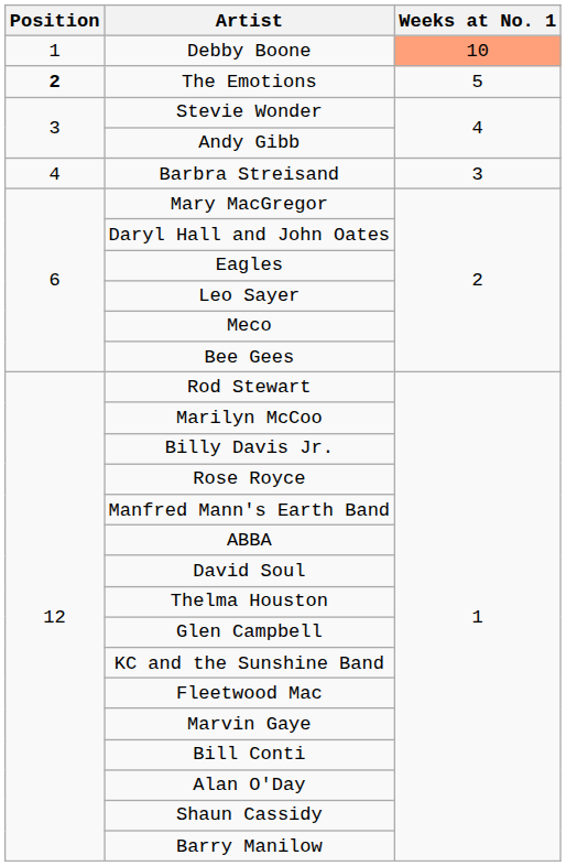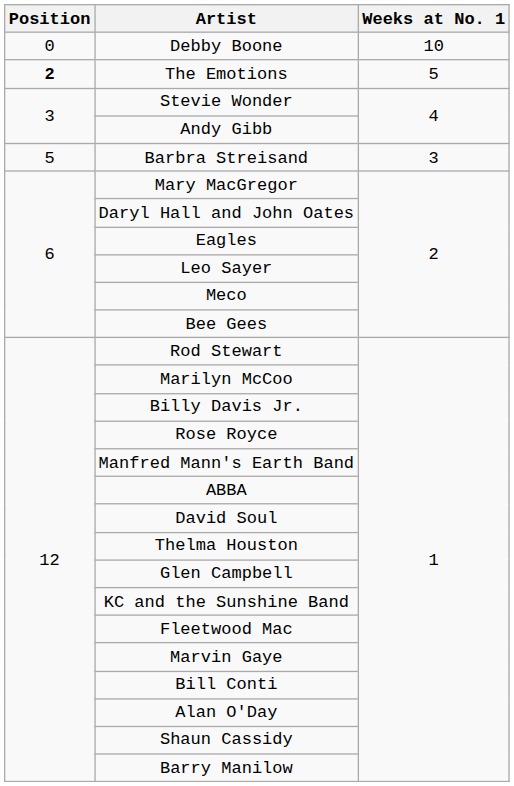Debby Boone | Position: 1 -> 0
Debby Boone | Weeks at No. 1: lightsalmon background -> no background
Barbra Streisand | Position: 4 -> 5
